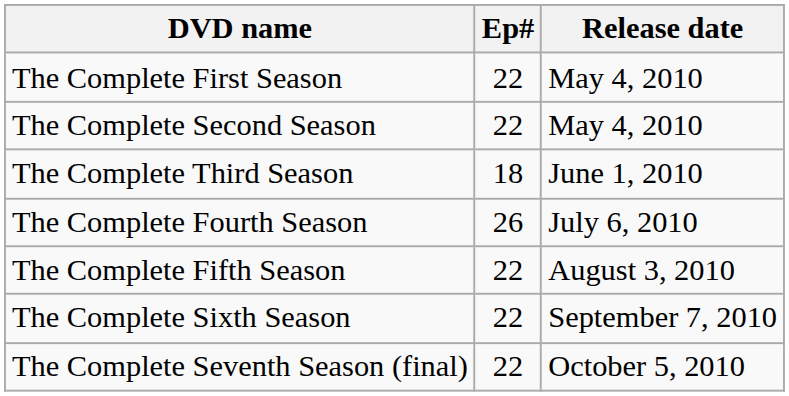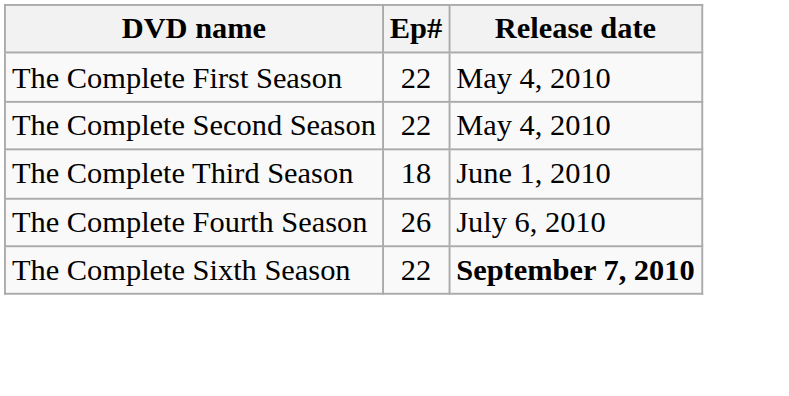- row: The Complete Fifth Season | 22 | August 3, 2010
The Complete Sixth Season | Release date: normal -> bold
- row: The Complete Seventh Season (final) | 22 | October 5, 2010
